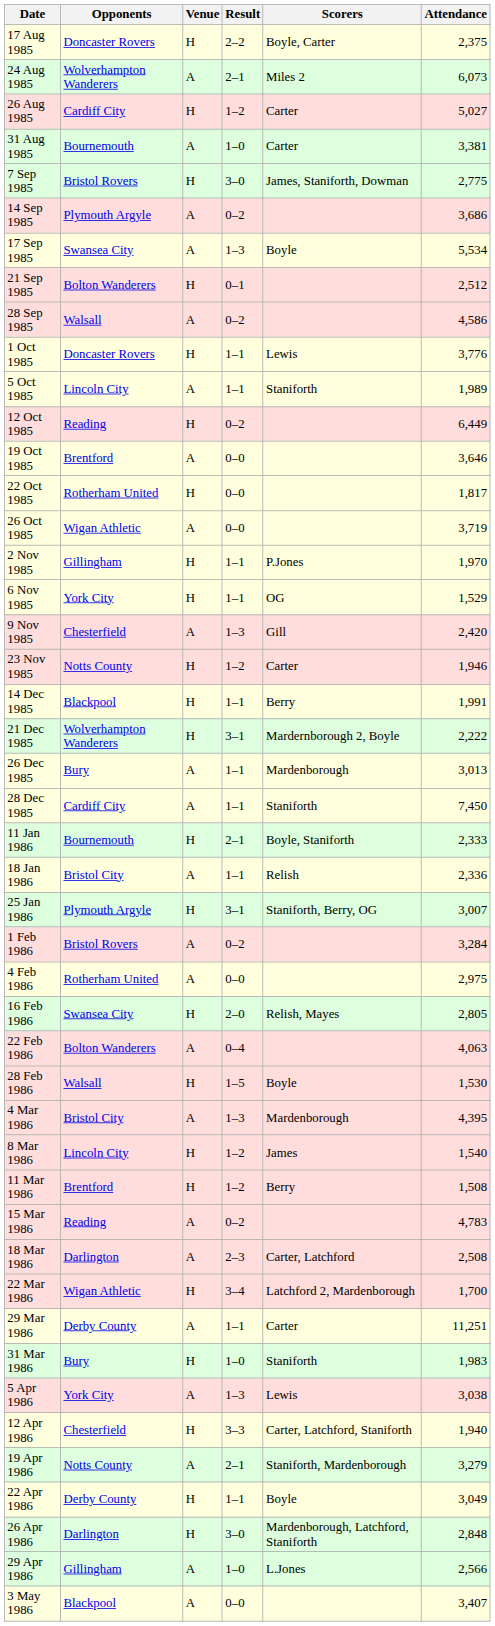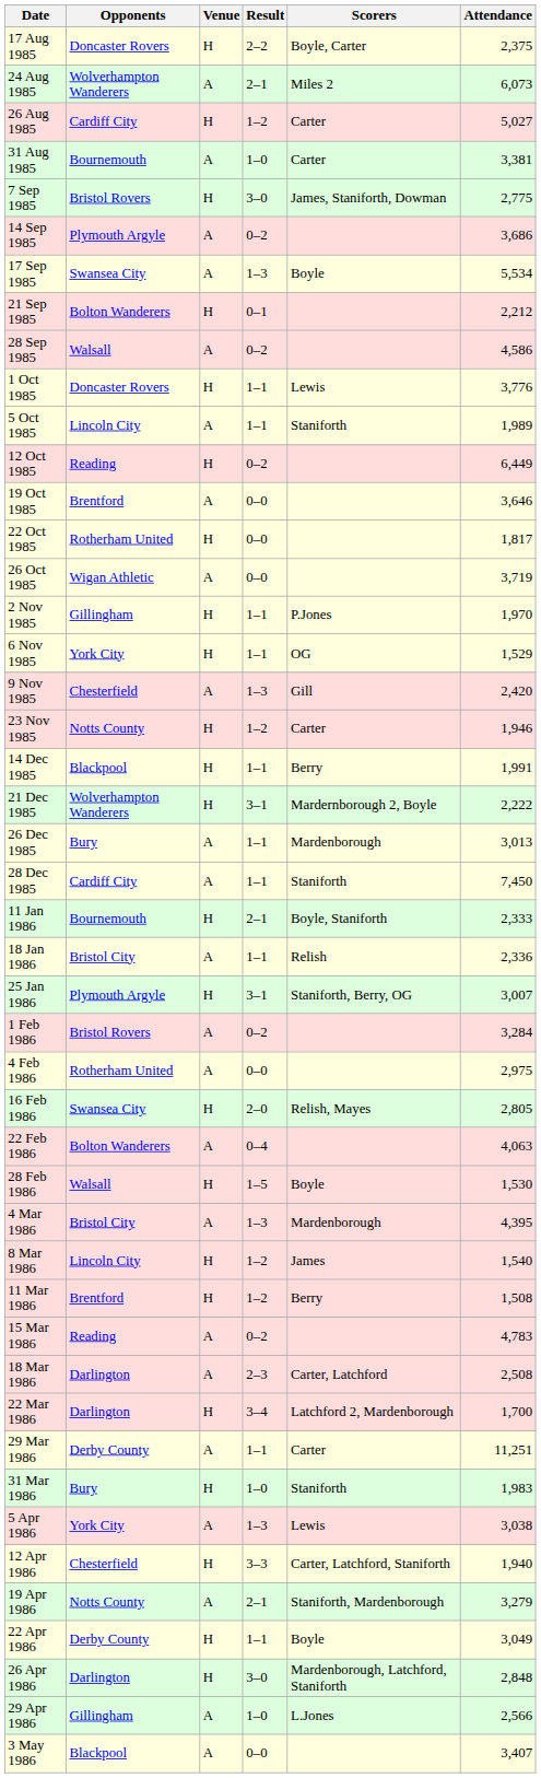21 Sep 1985 | Attendance: 2,512 -> 2,212
22 Mar 1986 | Opponents: Wigan Athletic -> Darlington
